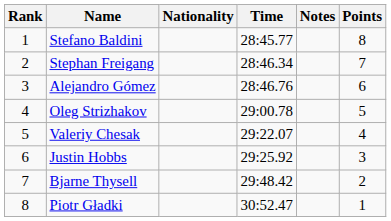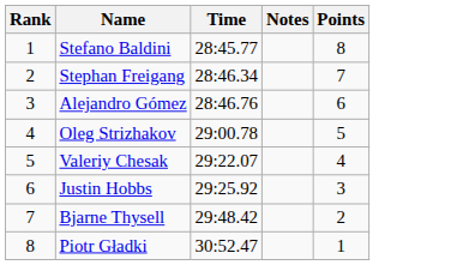- column: Nationality
